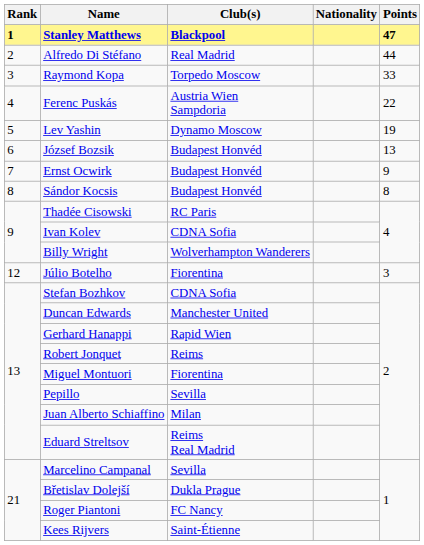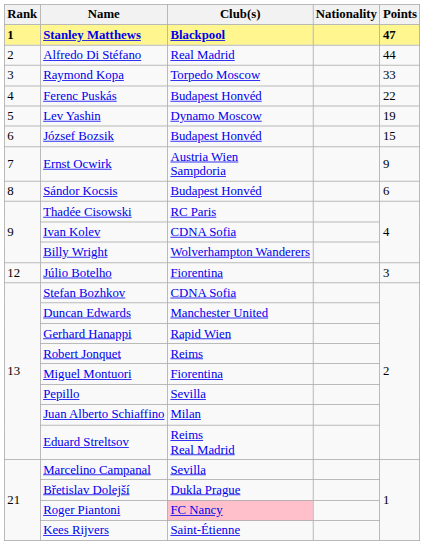Ferenc Puskás | Club(s): Austria Wien Sampdoria -> Budapest Honvéd
József Bozsik | Points: 13 -> 15
Ernst Ocwirk | Club(s): Budapest Honvéd -> Austria Wien Sampdoria
Sándor Kocsis | Points: 8 -> 6
Roger Piantoni | Club(s): no background -> pink background
